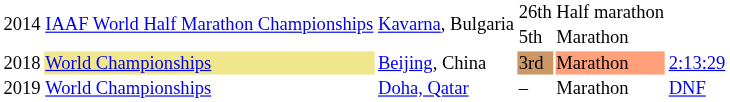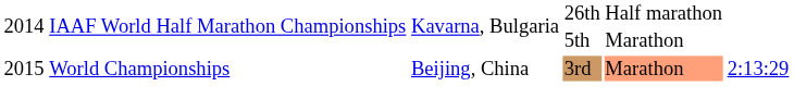Beijing, China | column 1: 2018 -> 2015
Beijing, China | column 2: khaki background -> no background
- row: 2019 | World Championships | Doha, Qatar | – | Marathon | DNF
